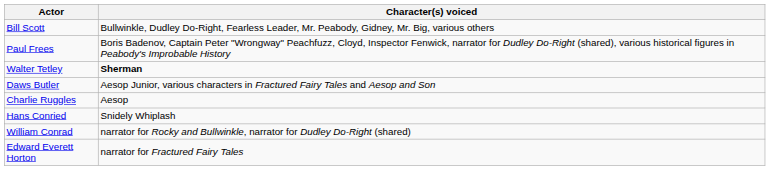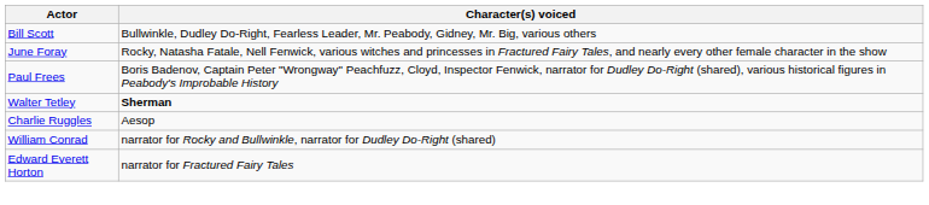+ row: June Foray | Rocky, Natasha Fatale, Nell Fenwick, various witches and princesses in Fractured Fairy Tales, and nearly every other female character in the show
- row: Daws Butler | Aesop Junior, various characters in Fractured Fairy Tales and Aesop and Son
- row: Hans Conried | Snidely Whiplash
